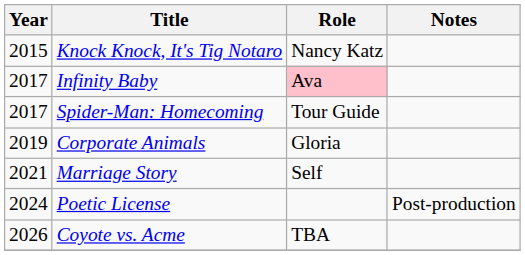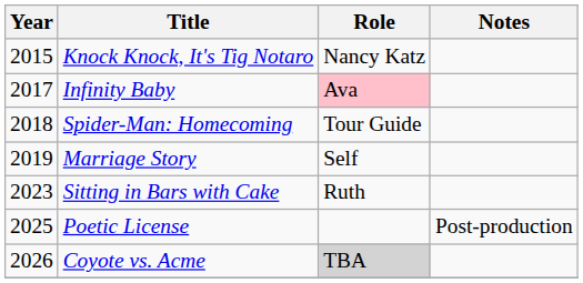Spider-Man: Homecoming | Year: 2017 -> 2018
- row: 2019 | Corporate Animals | Gloria
Marriage Story | Year: 2021 -> 2019
+ row: 2023 | Sitting in Bars with Cake | Ruth
Poetic License | Year: 2024 -> 2025
Coyote vs. Acme | Role: no background -> lightgrey background
